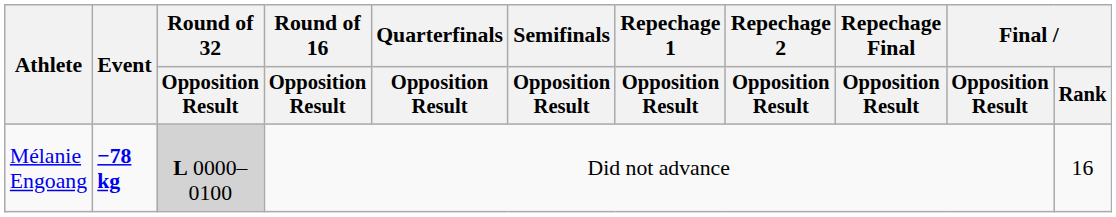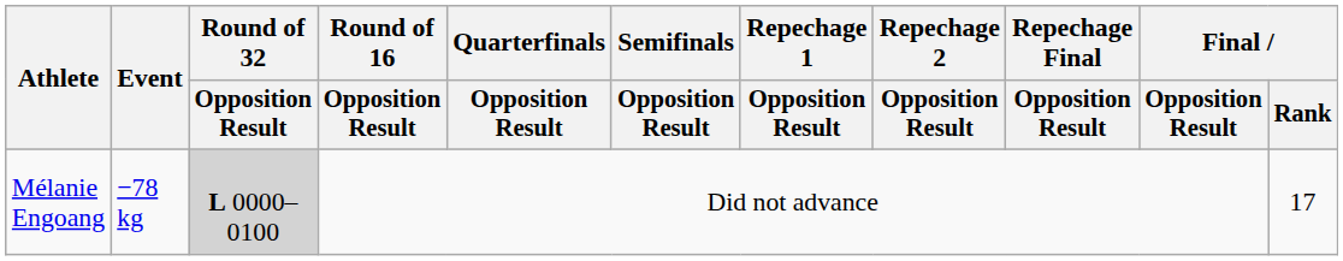Mélanie Engoang | Event: bold -> normal
Mélanie Engoang | Final / Rank: 16 -> 17
